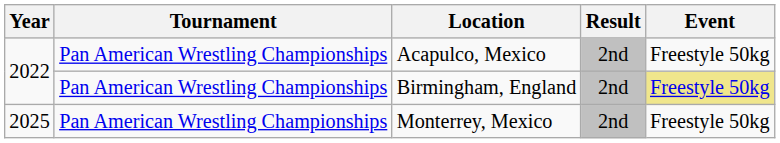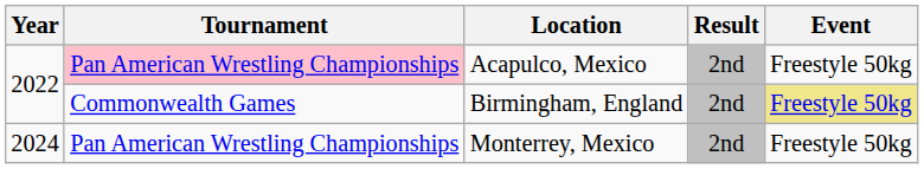Acapulco, Mexico | Tournament: no background -> pink background
Birmingham, England | Tournament: Pan American Wrestling Championships -> Commonwealth Games
Monterrey, Mexico | Year: 2025 -> 2024
